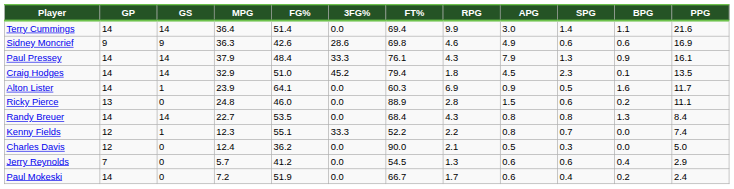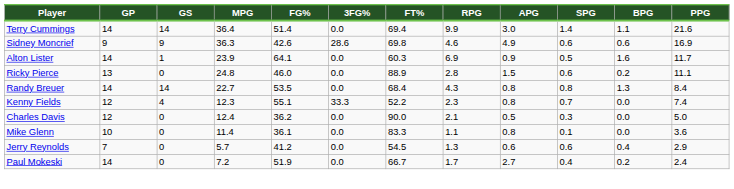- row: Paul Pressey | 14 | 14 | 37.9 | 48.4 | 33.3 | 76.1 | 4.3 | 7.9 | 1.3 | 0.9 | 16.1
- row: Craig Hodges | 14 | 14 | 32.9 | 51.0 | 45.2 | 79.4 | 1.8 | 4.5 | 2.3 | 0.1 | 13.5
Kenny Fields | GS: 1 -> 4
Kenny Fields | RPG: 2.2 -> 2.3
+ row: Mike Glenn | 10 | 0 | 11.4 | 36.1 | 0.0 | 83.3 | 1.1 | 0.8 | 0.1 | 0.0 | 3.6
Paul Mokeski | APG: 0.6 -> 2.7
